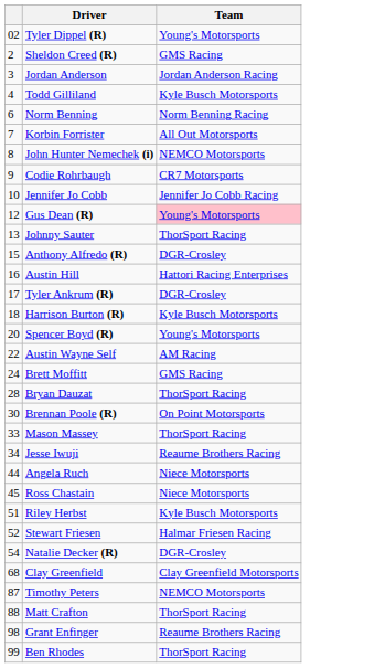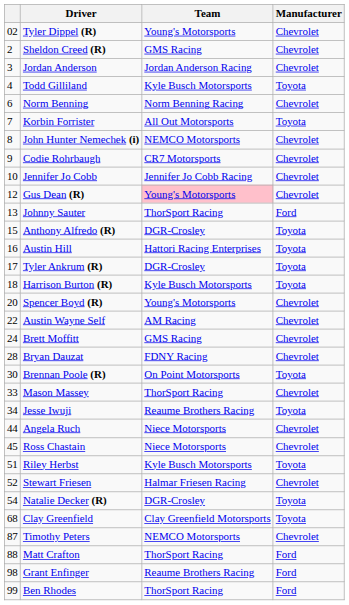+ column: Manufacturer | Chevrolet | Chevrolet | Chevrolet | Toyota | Chevrolet | Toyota | Chevrolet | Chevrolet | Chevrolet | Chevrolet | Ford | Toyota | Toyota | Toyota | Toyota | Chevrolet | Chevrolet | Chevrolet | Chevrolet | Toyota | Chevrolet | Toyota | Chevrolet | Chevrolet | Toyota | Chevrolet | Toyota | Toyota | Chevrolet | Ford | Ford | Ford
Bryan Dauzat | Team: ThorSport Racing -> FDNY Racing
